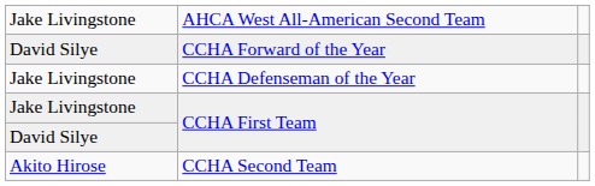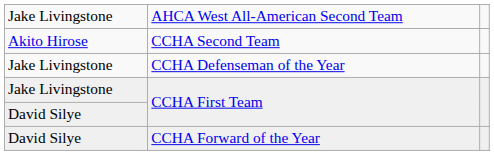rows swapped: CCHA Forward of the Year <-> CCHA Second Team
